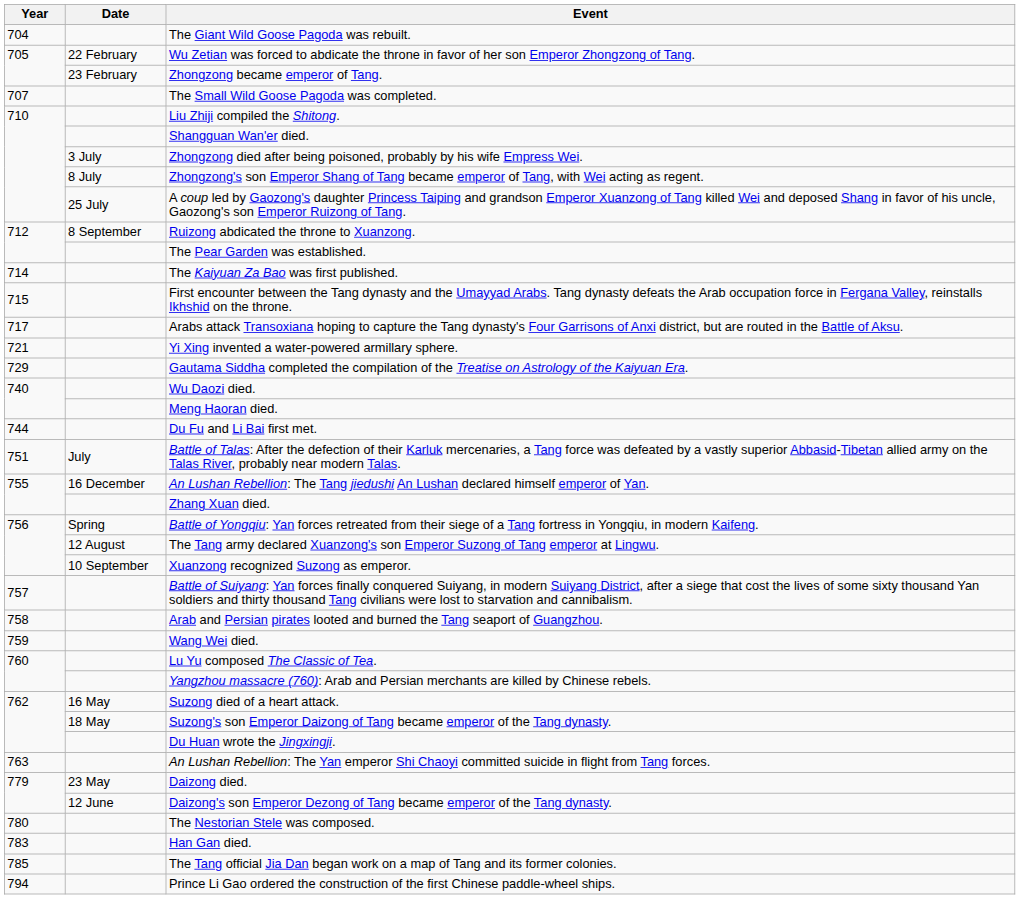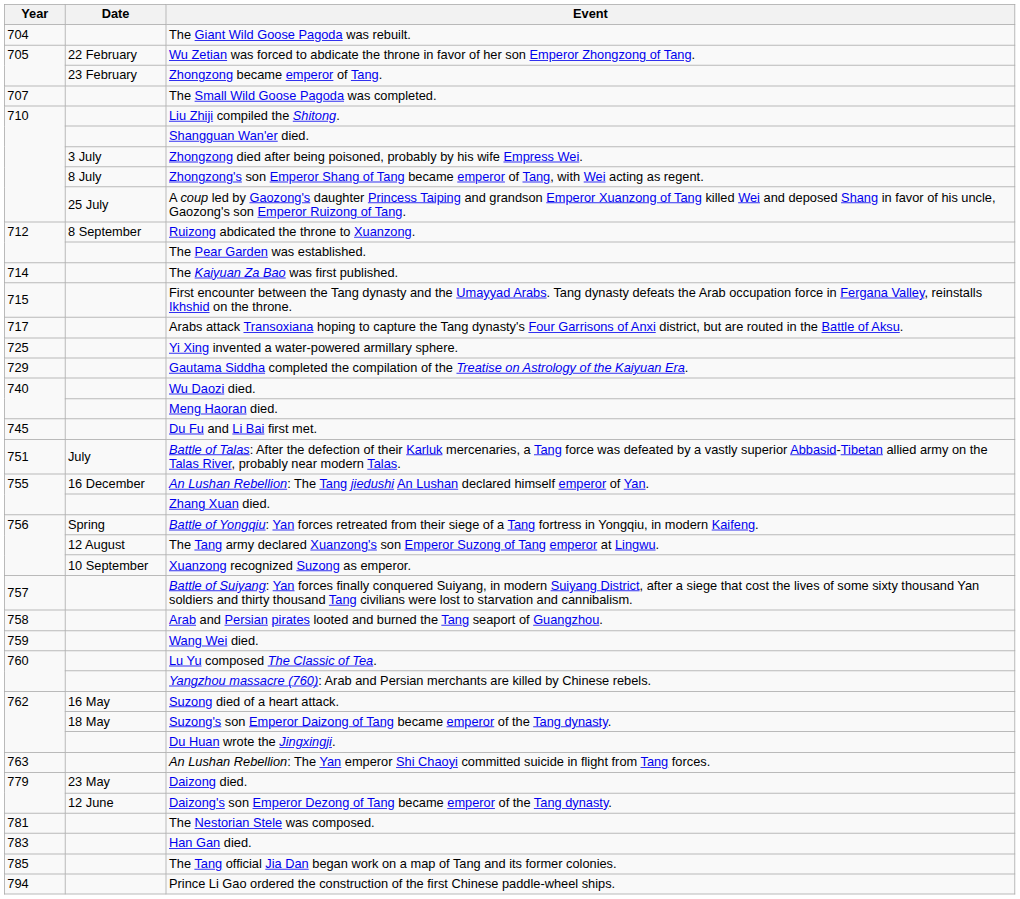Yi Xing invented a water-powered armillary sphere. | Year: 721 -> 725
Du Fu and Li Bai first met. | Year: 744 -> 745
The Nestorian Stele was composed. | Year: 780 -> 781
